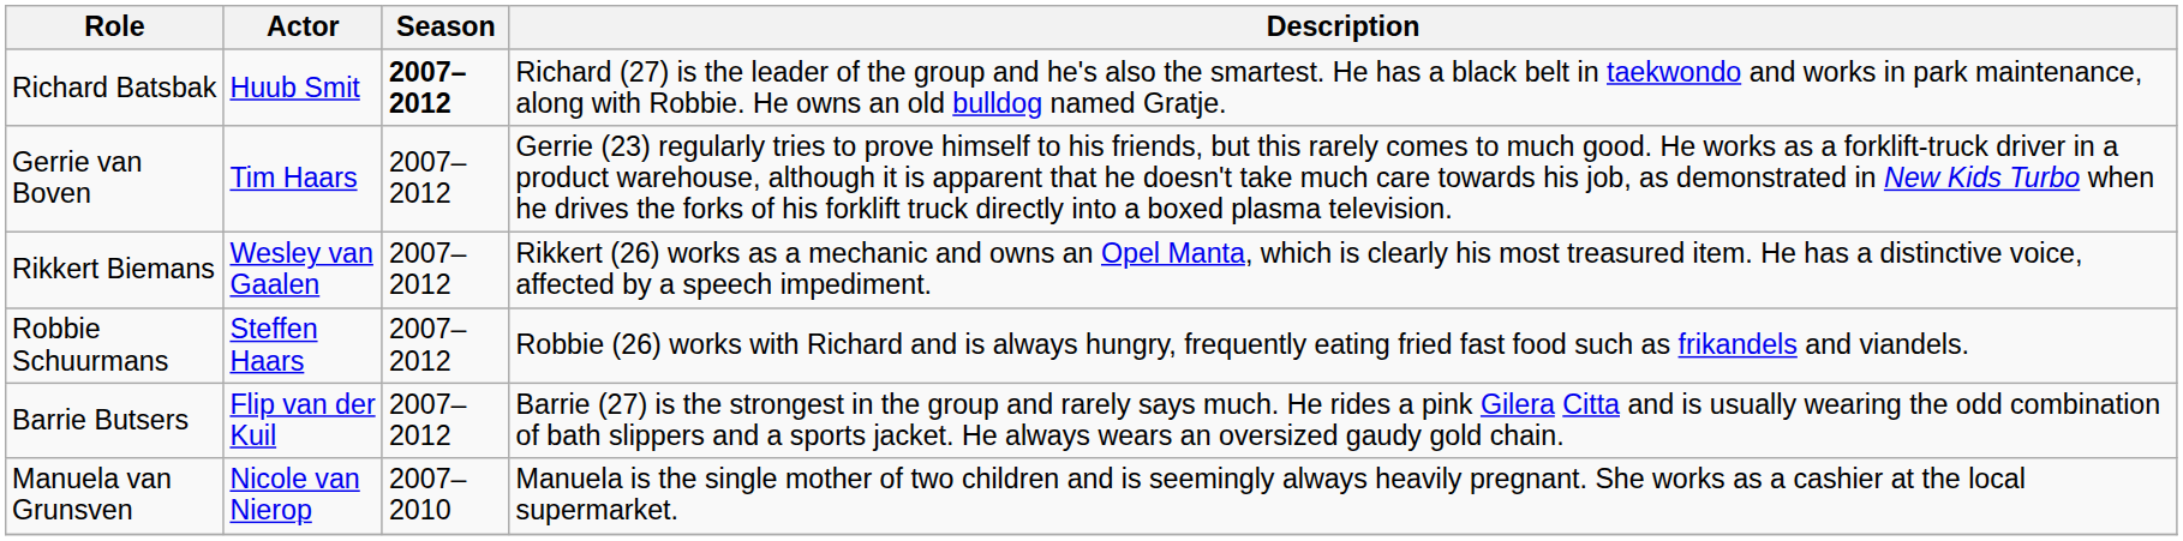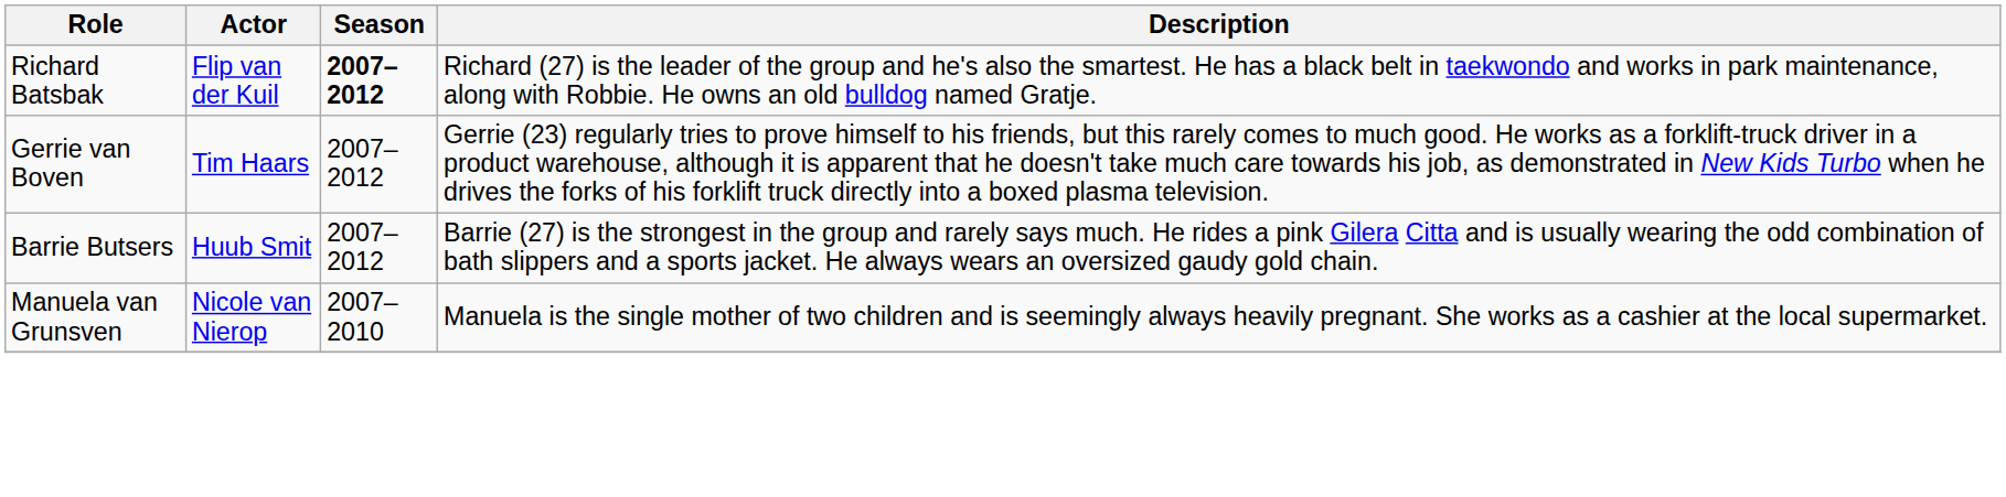Richard Batsbak | Actor: Huub Smit -> Flip van der Kuil
- row: Rikkert Biemans | Wesley van Gaalen | 2007–2012 | Rikkert (26) works as a mechanic and owns an Opel Manta, which is clearly his most treasured item. He has a distinctive voice, affected by a speech impediment.
- row: Robbie Schuurmans | Steffen Haars | 2007–2012 | Robbie (26) works with Richard and is always hungry, frequently eating fried fast food such as frikandels and viandels.
Barrie Butsers | Actor: Flip van der Kuil -> Huub Smit
